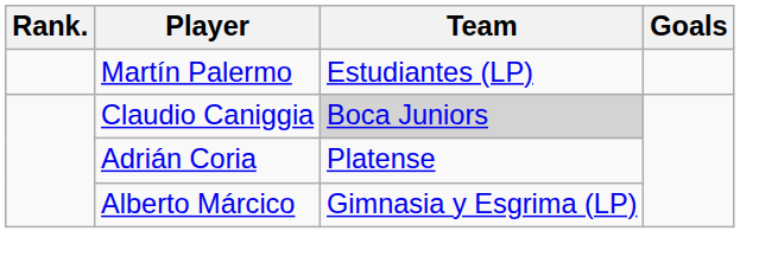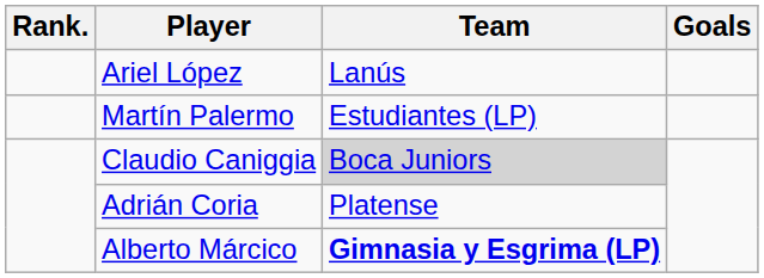+ row: Ariel López | Lanús
Alberto Márcico | Team: normal -> bold
